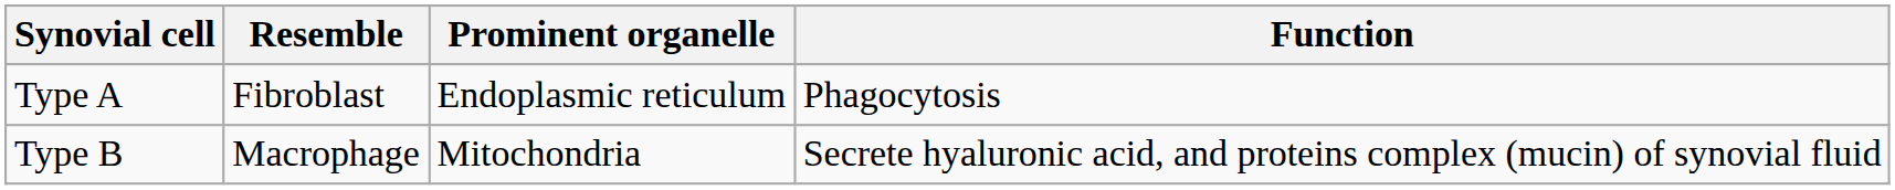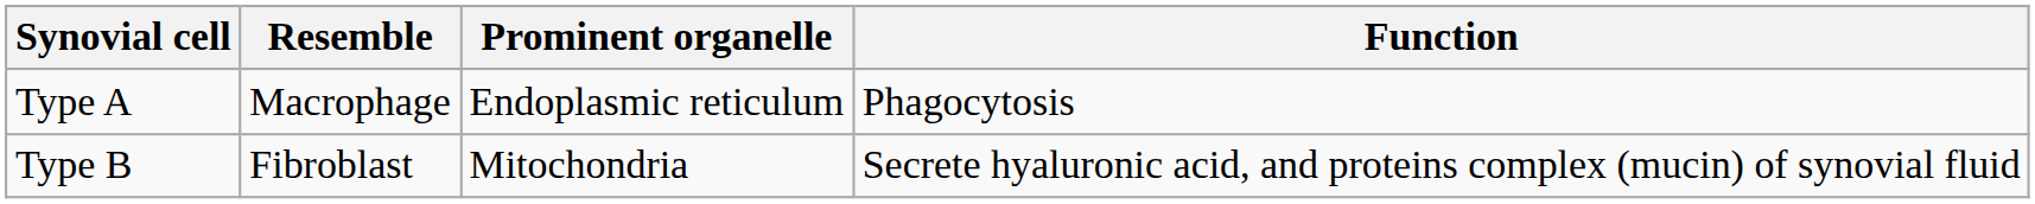Type A | Resemble: Fibroblast -> Macrophage
Type B | Resemble: Macrophage -> Fibroblast
